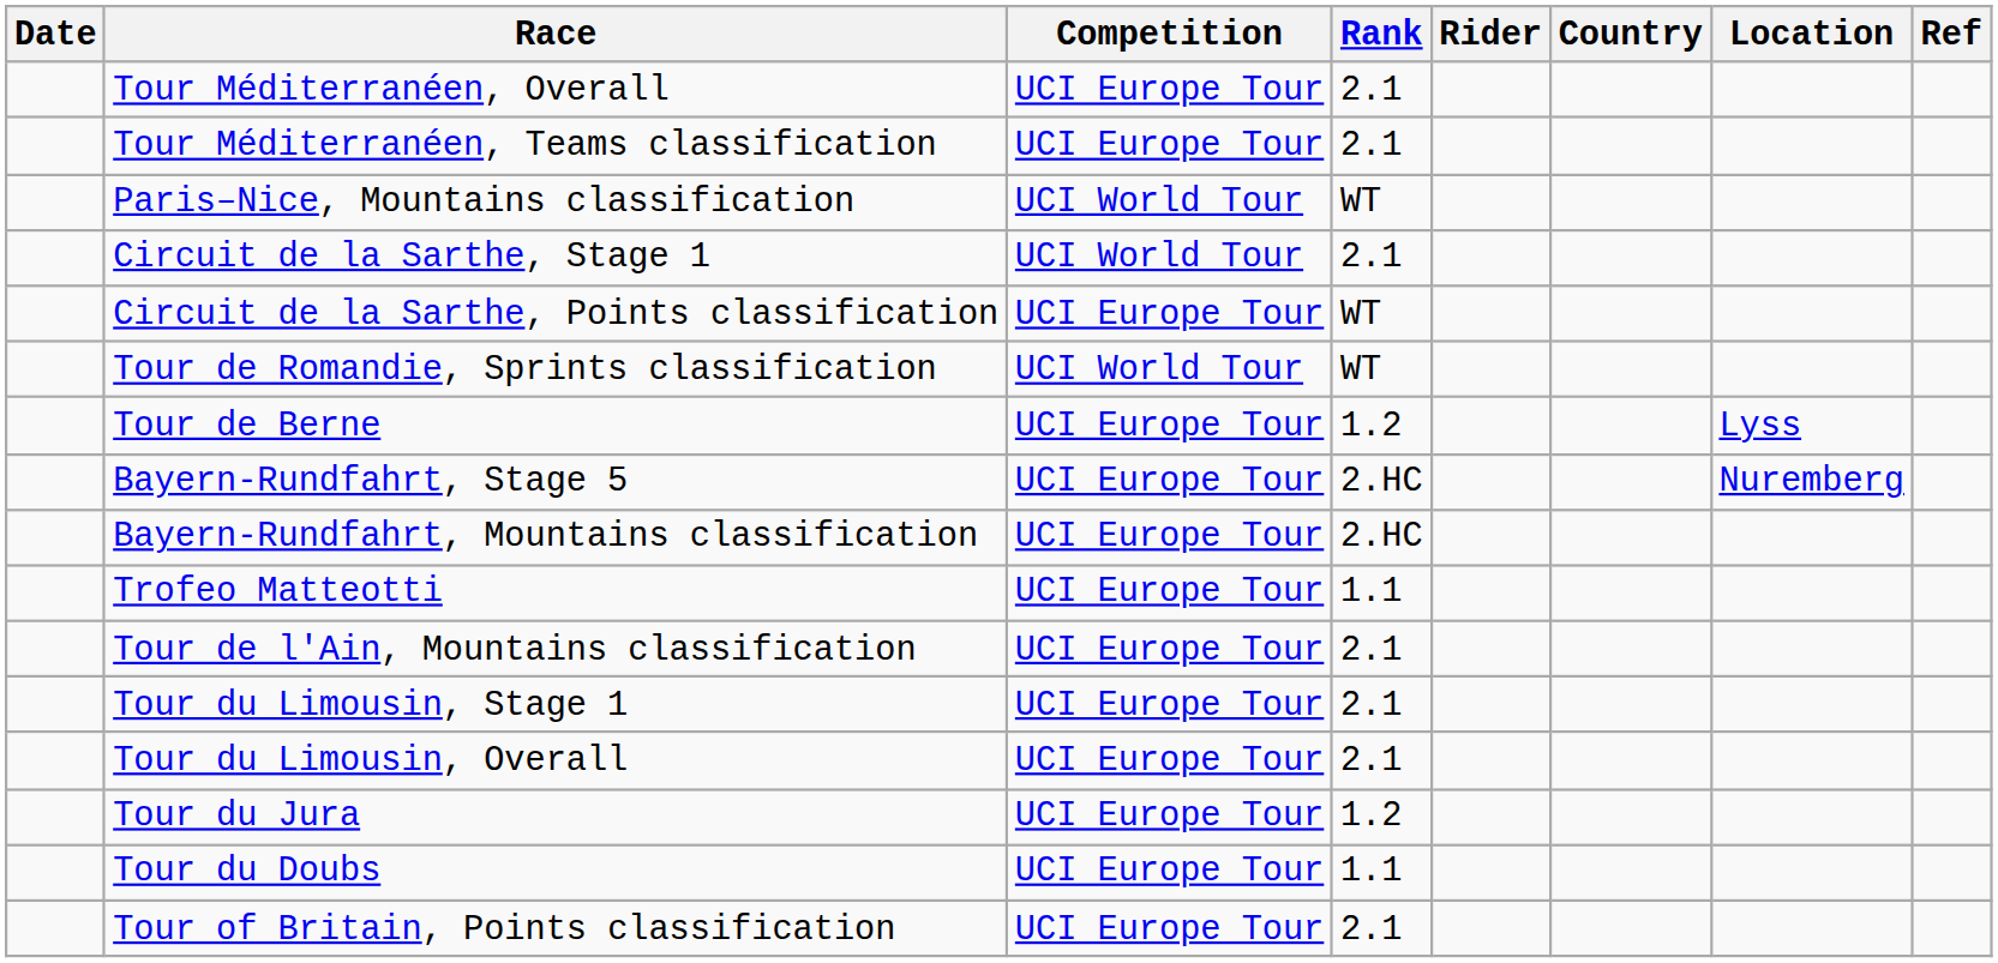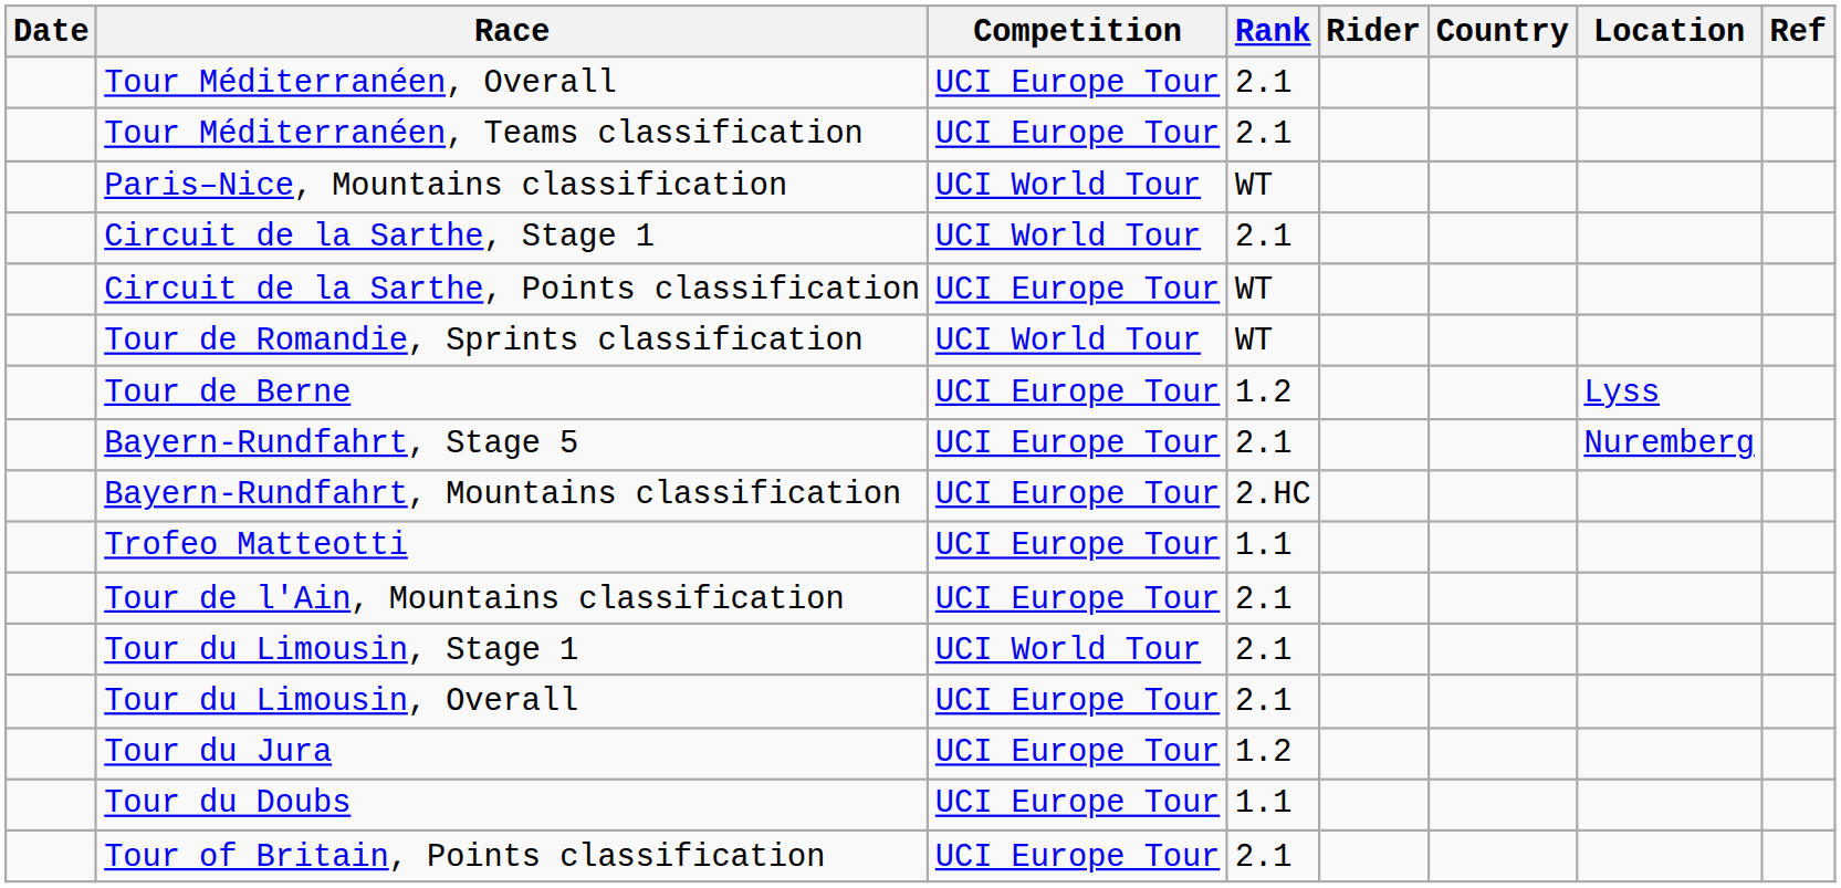Bayern-Rundfahrt, Stage 5 | Rank: 2.HC -> 2.1
Tour du Limousin, Stage 1 | Competition: UCI Europe Tour -> UCI World Tour
